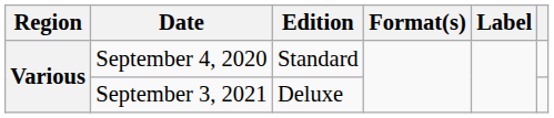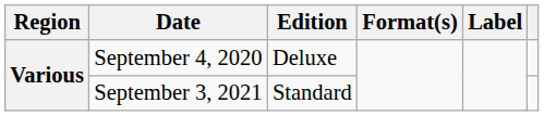September 4, 2020 | Edition: Standard -> Deluxe
September 3, 2021 | Edition: Deluxe -> Standard
